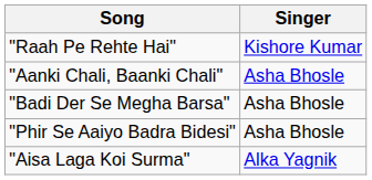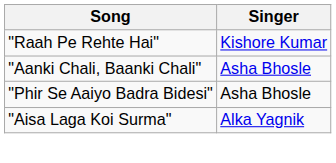- row: "Badi Der Se Megha Barsa" | Asha Bhosle
